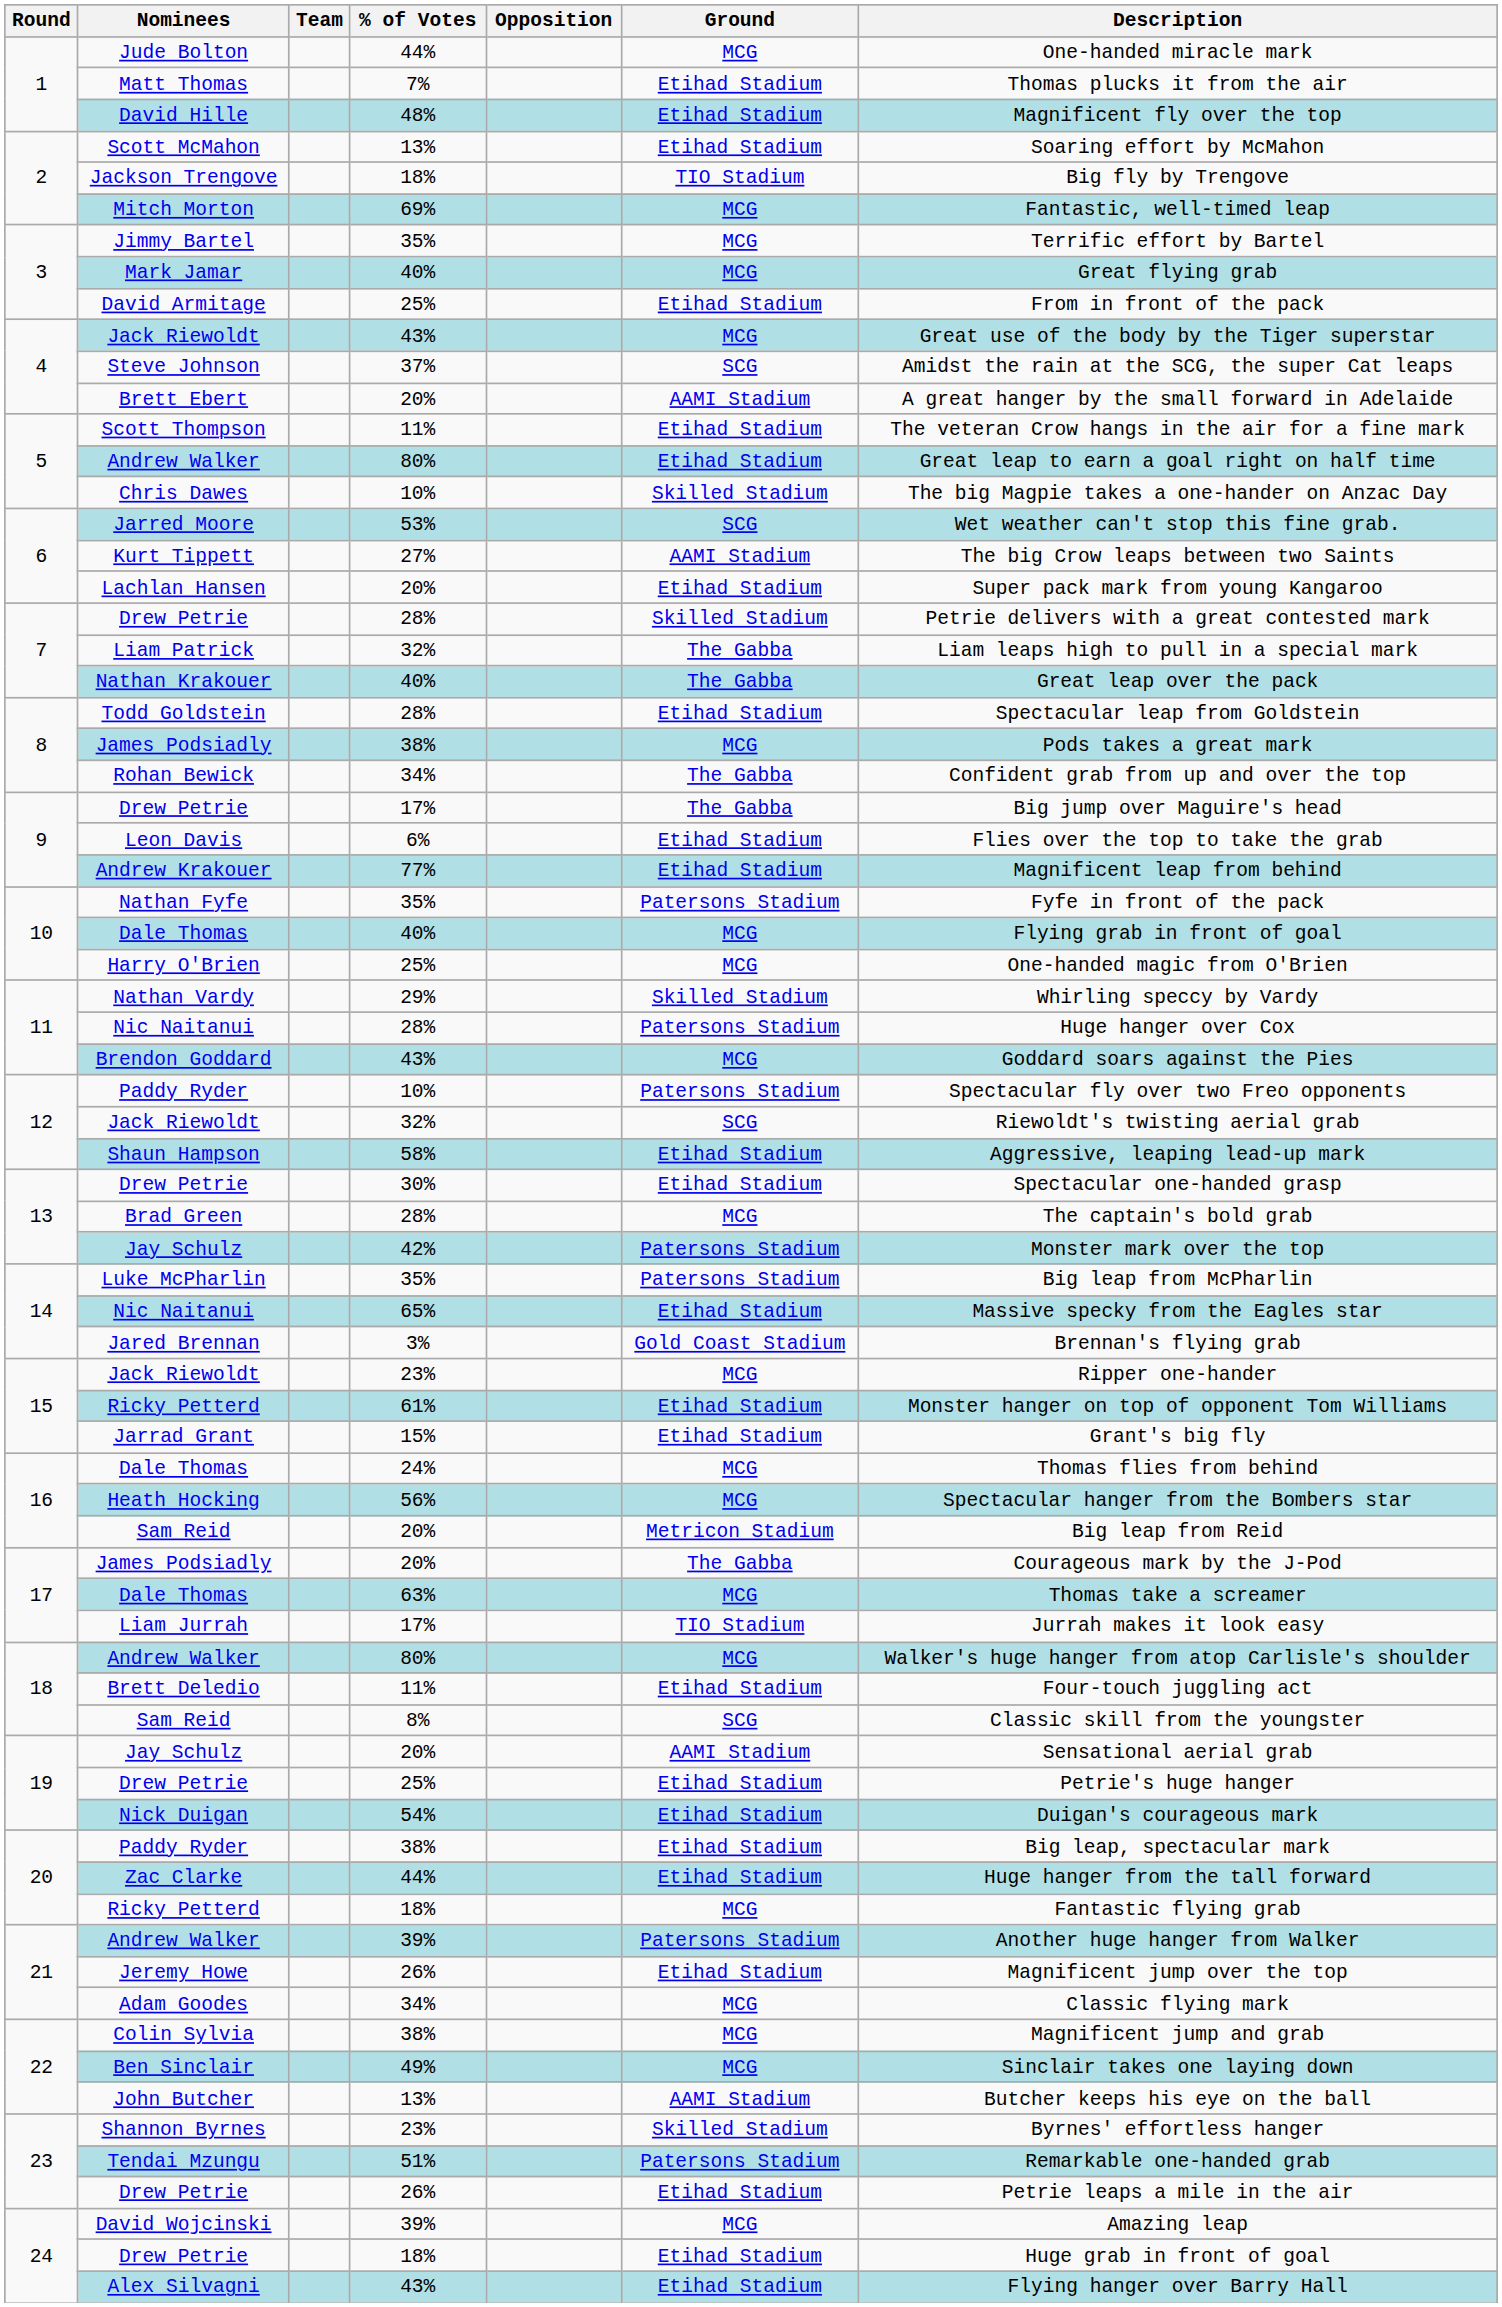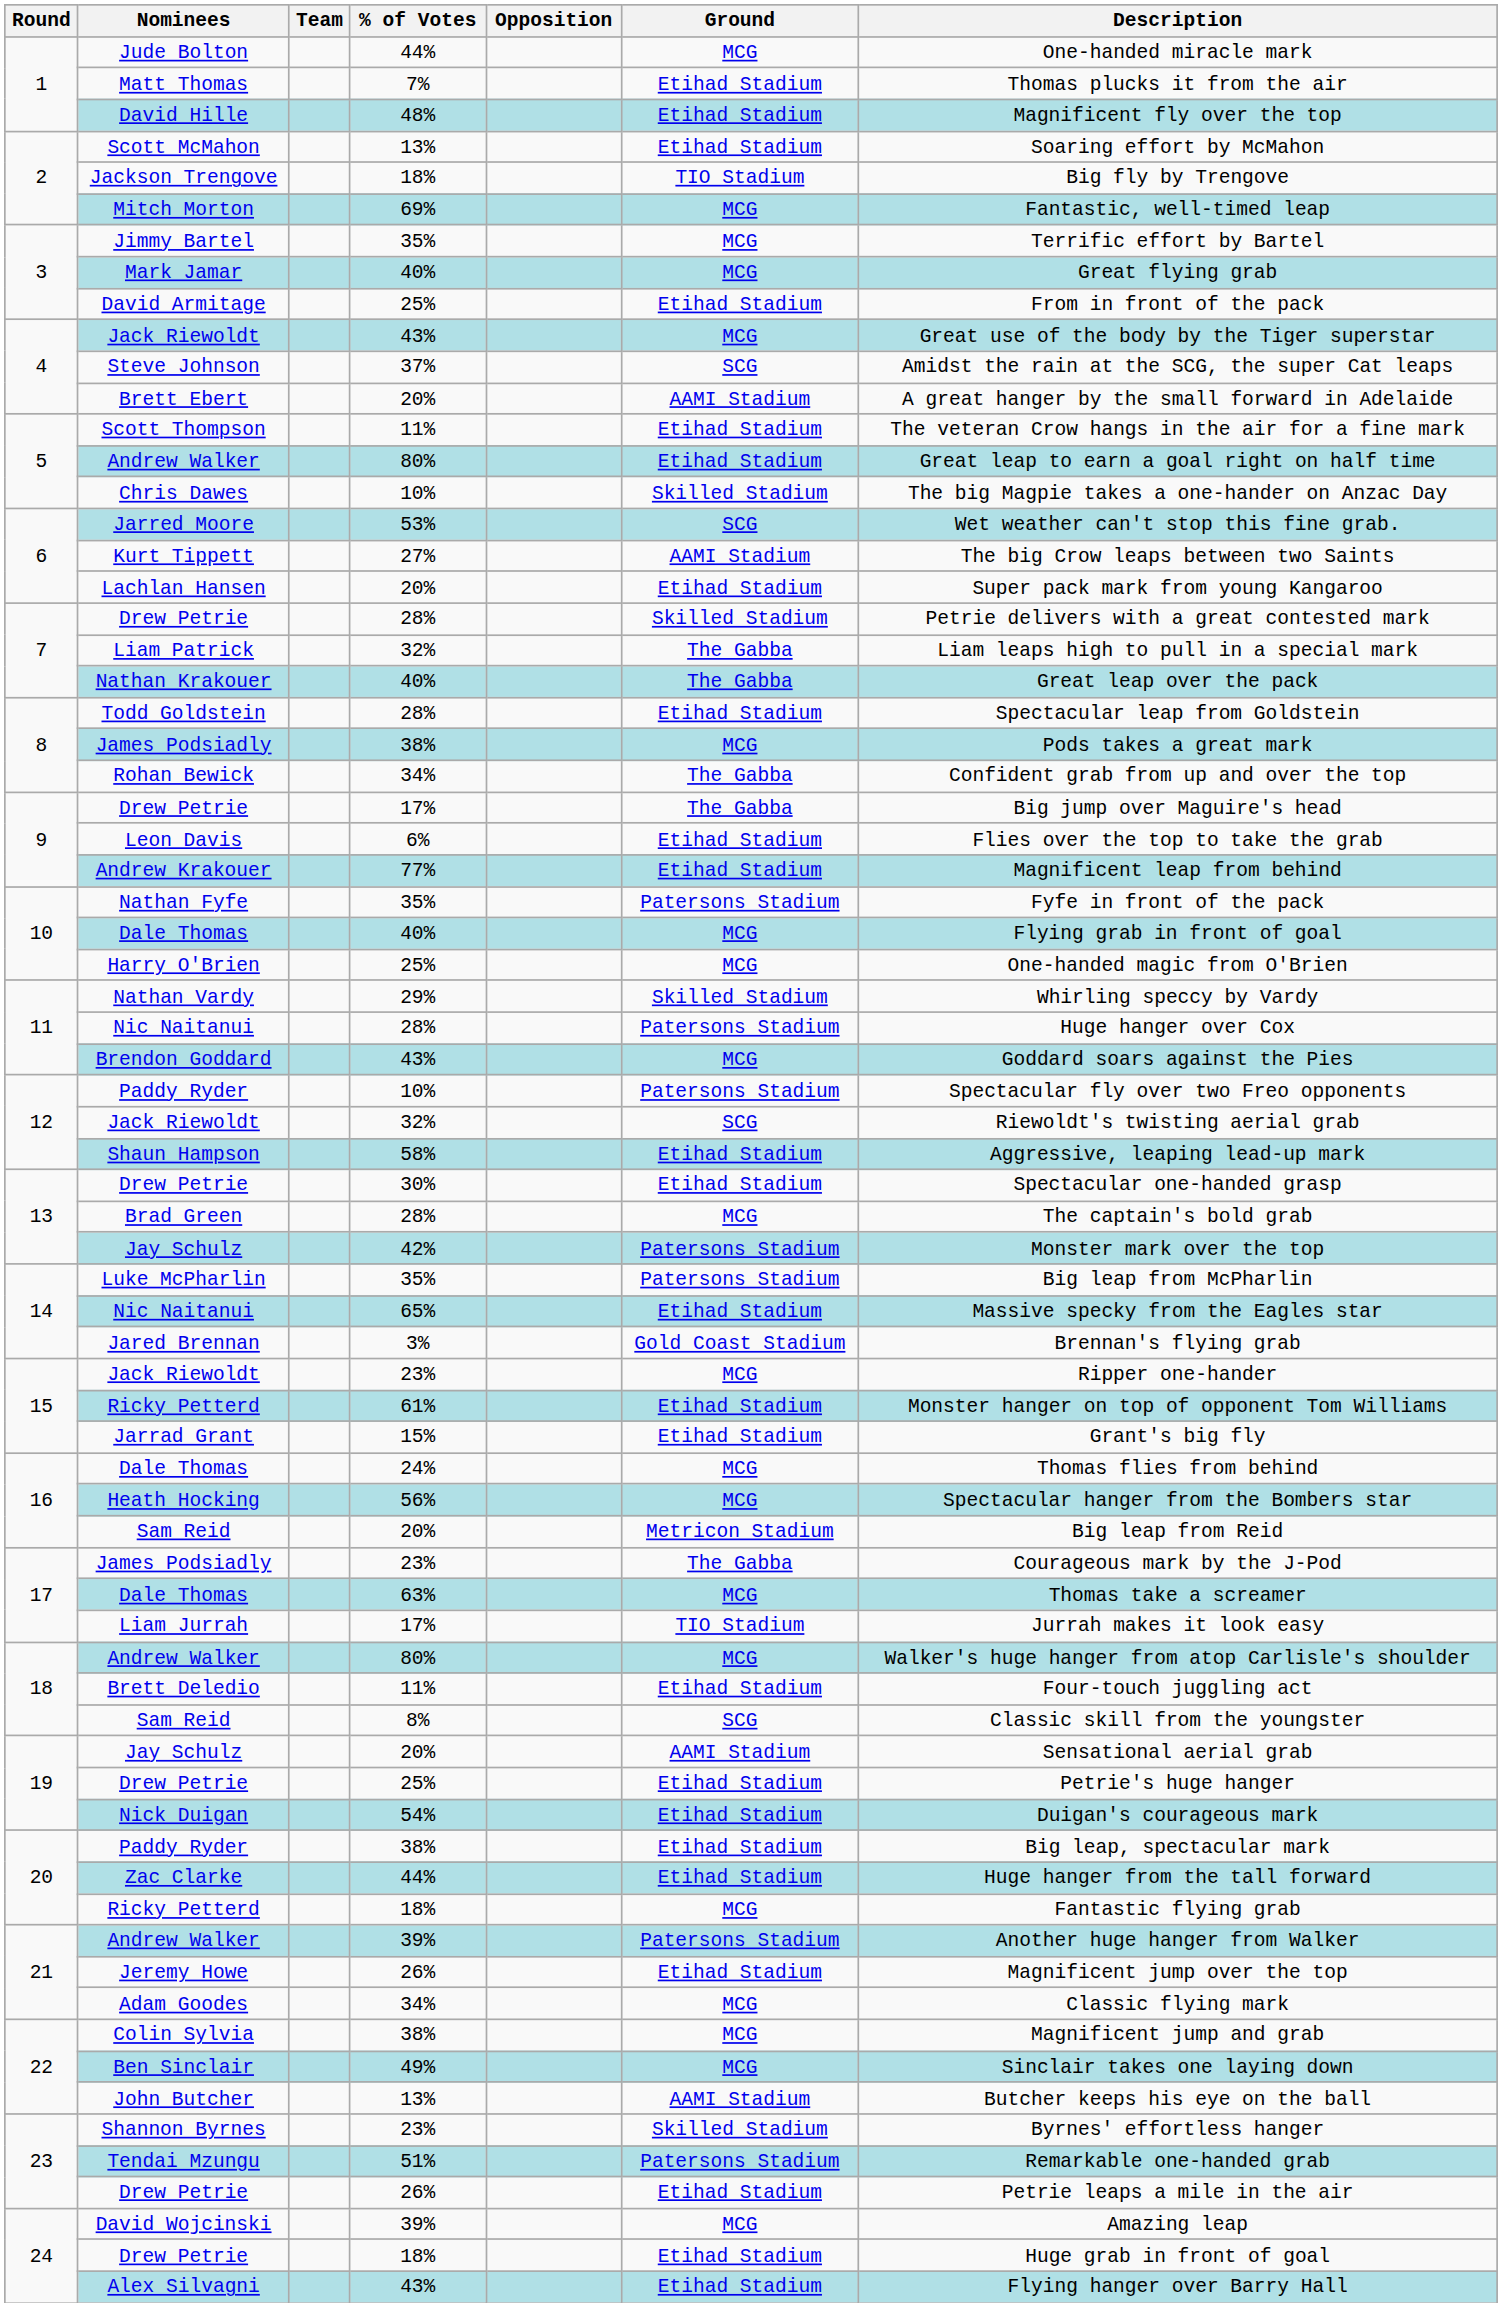17 / James Podsiadly | % of Votes: 20% -> 23%
